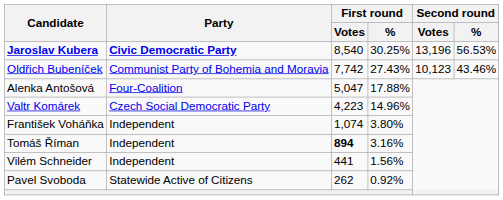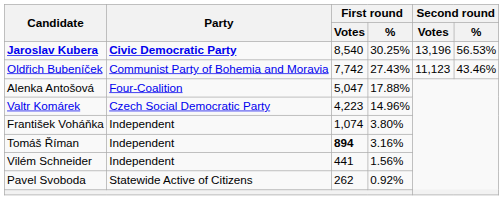Oldřich Bubeníček | Second round / Votes: 10,123 -> 11,123
